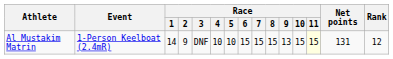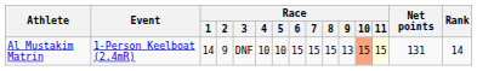Al Mustakim Matrin | Race / 10: no background -> lightsalmon background
Al Mustakim Matrin | Rank: 12 -> 14
